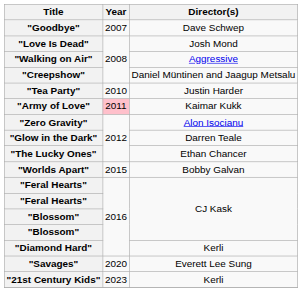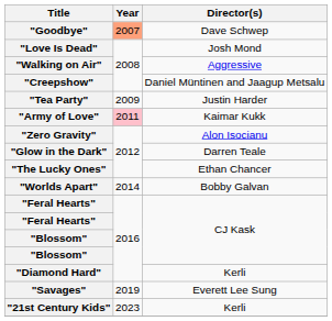"Goodbye" | Year: no background -> lightsalmon background
"Tea Party" | Year: 2010 -> 2009
"Worlds Apart" | Year: 2015 -> 2014
"Savages" | Year: 2020 -> 2019
